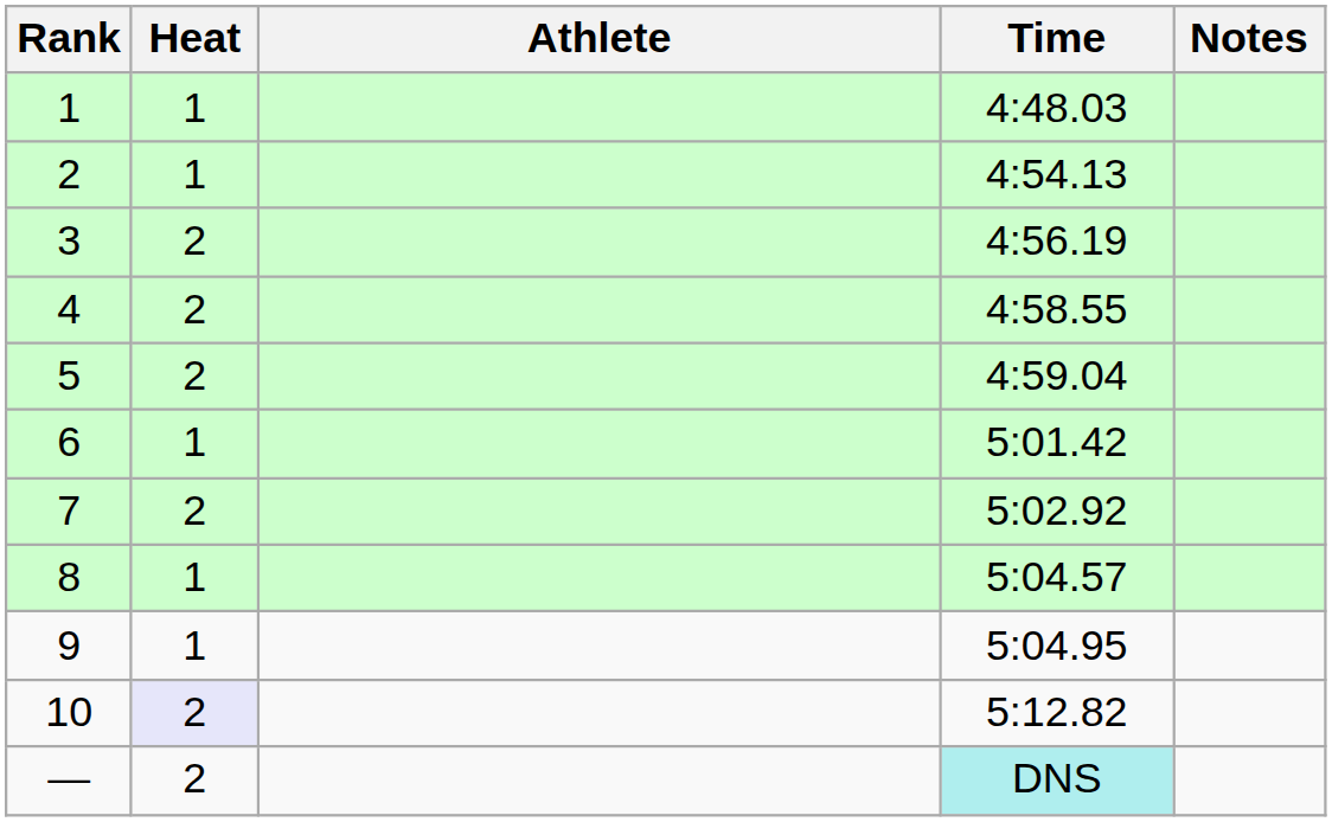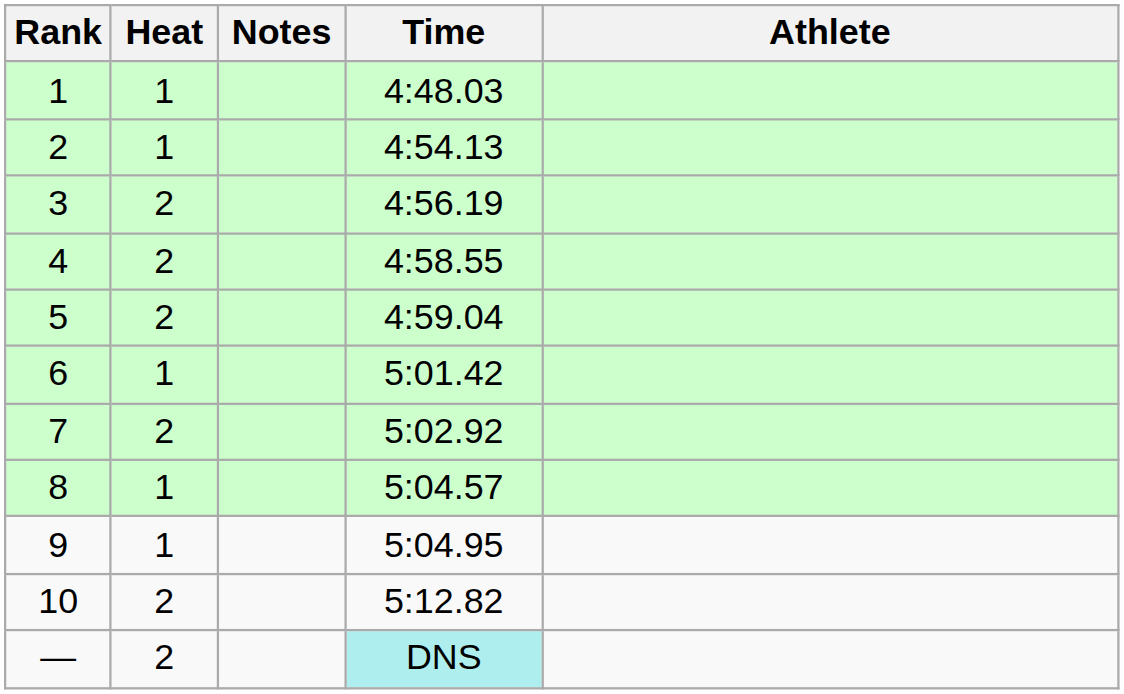columns swapped: Athlete <-> Notes
10 | Heat: lavender background -> no background
